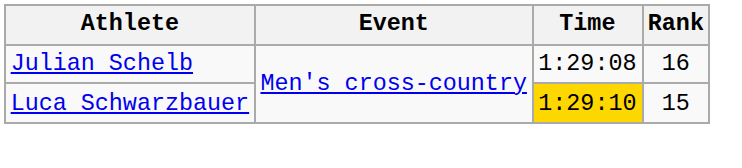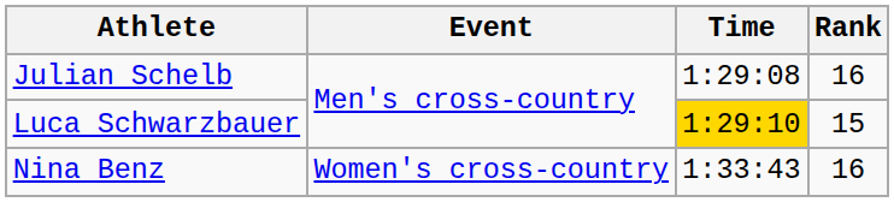+ row: Nina Benz | Women's cross-country | 1:33:43 | 16
